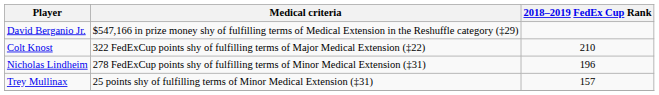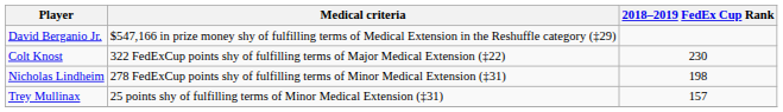Colt Knost | 2018–2019 FedEx Cup Rank: 210 -> 230
Nicholas Lindheim | 2018–2019 FedEx Cup Rank: 196 -> 198
